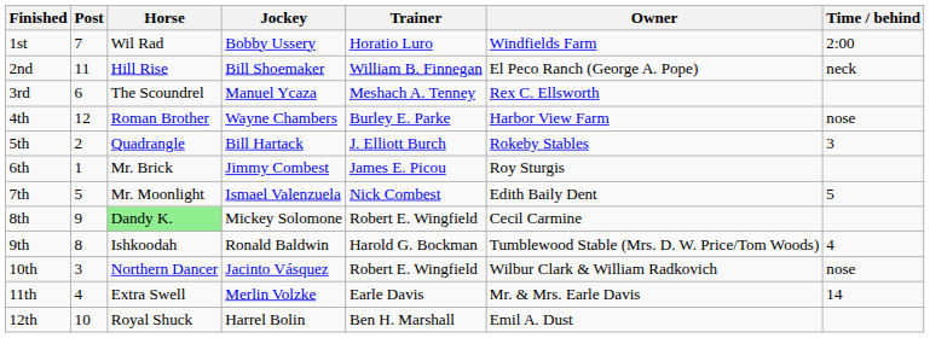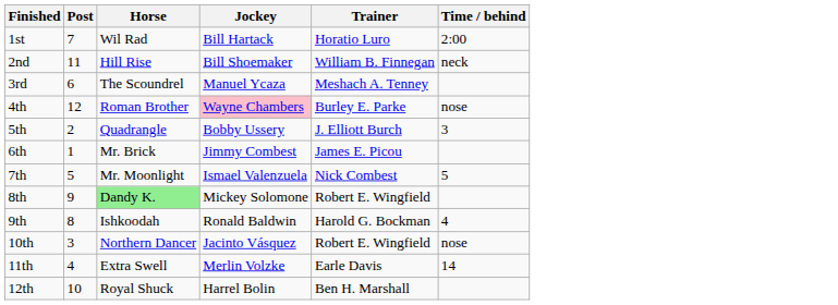- column: Owner | Windfields Farm | El Peco Ranch (George A. Pope) | Rex C. Ellsworth | Harbor View Farm | Rokeby Stables | Roy Sturgis | Edith Baily Dent | Cecil Carmine | Tumblewood Stable (Mrs. D. W. Price/Tom Woods) | Wilbur Clark & William Radkovich | Mr. & Mrs. Earle Davis | Emil A. Dust
1st | Jockey: Bobby Ussery -> Bill Hartack
4th | Jockey: no background -> pink background
5th | Jockey: Bill Hartack -> Bobby Ussery
